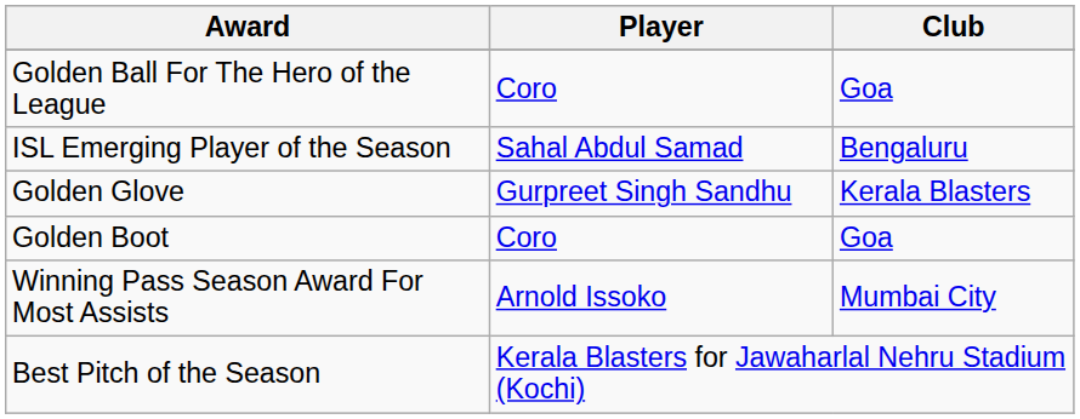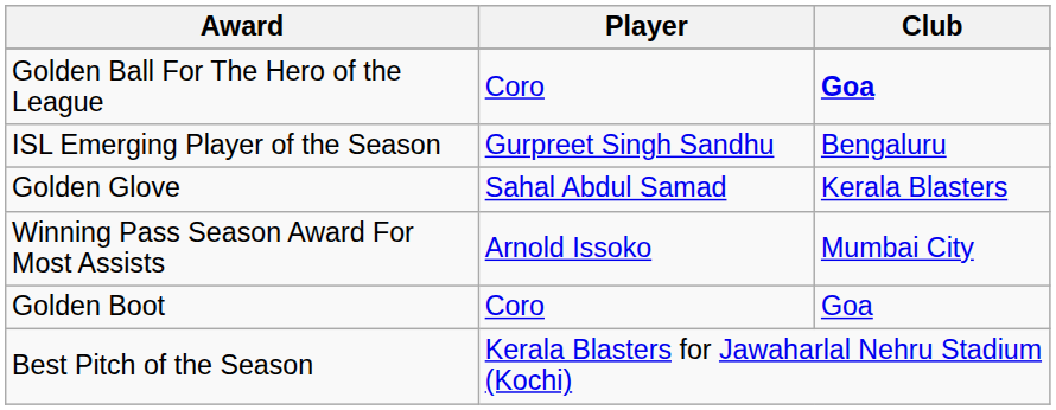Golden Ball For The Hero of the League | Club: normal -> bold
ISL Emerging Player of the Season | Player: Sahal Abdul Samad -> Gurpreet Singh Sandhu
Golden Glove | Player: Gurpreet Singh Sandhu -> Sahal Abdul Samad
rows swapped: Winning Pass Season Award For Most Assists <-> Golden Boot
